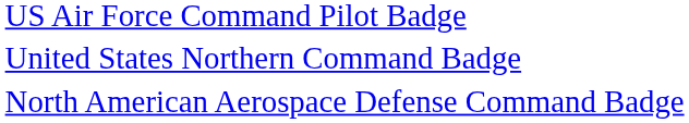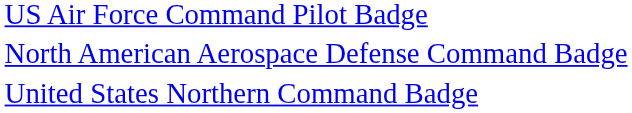rows swapped: North American Aerospace Defense Command Badge <-> United States Northern Command Badge
